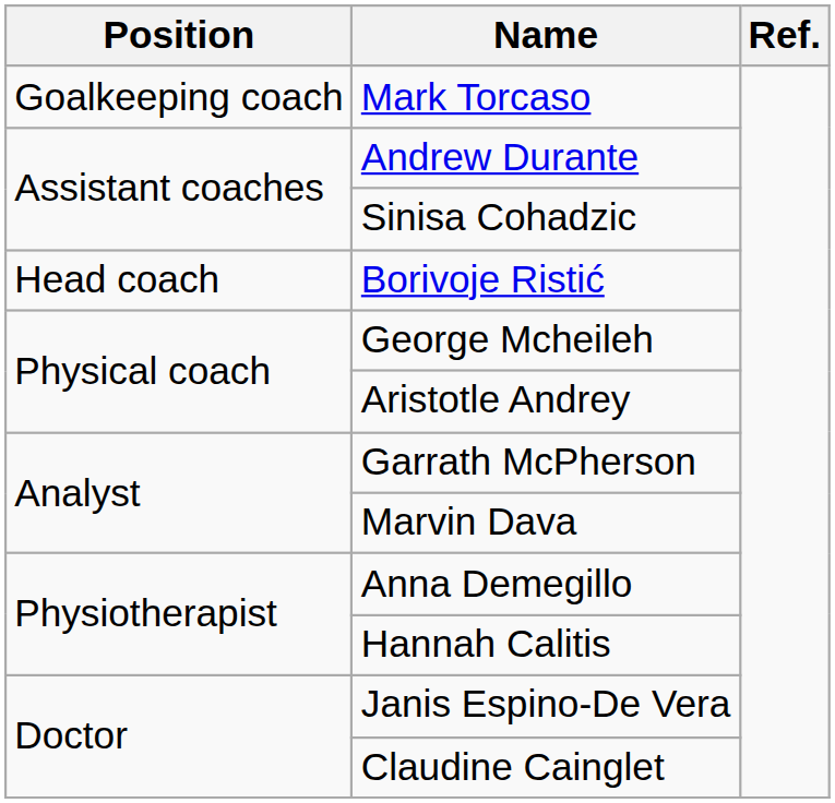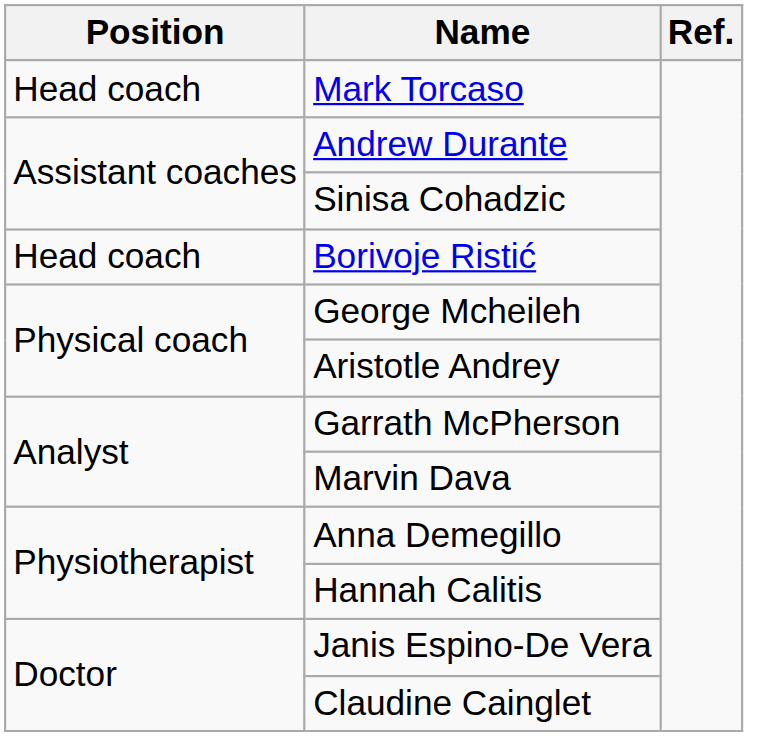Mark Torcaso | Position: Goalkeeping coach -> Head coach
